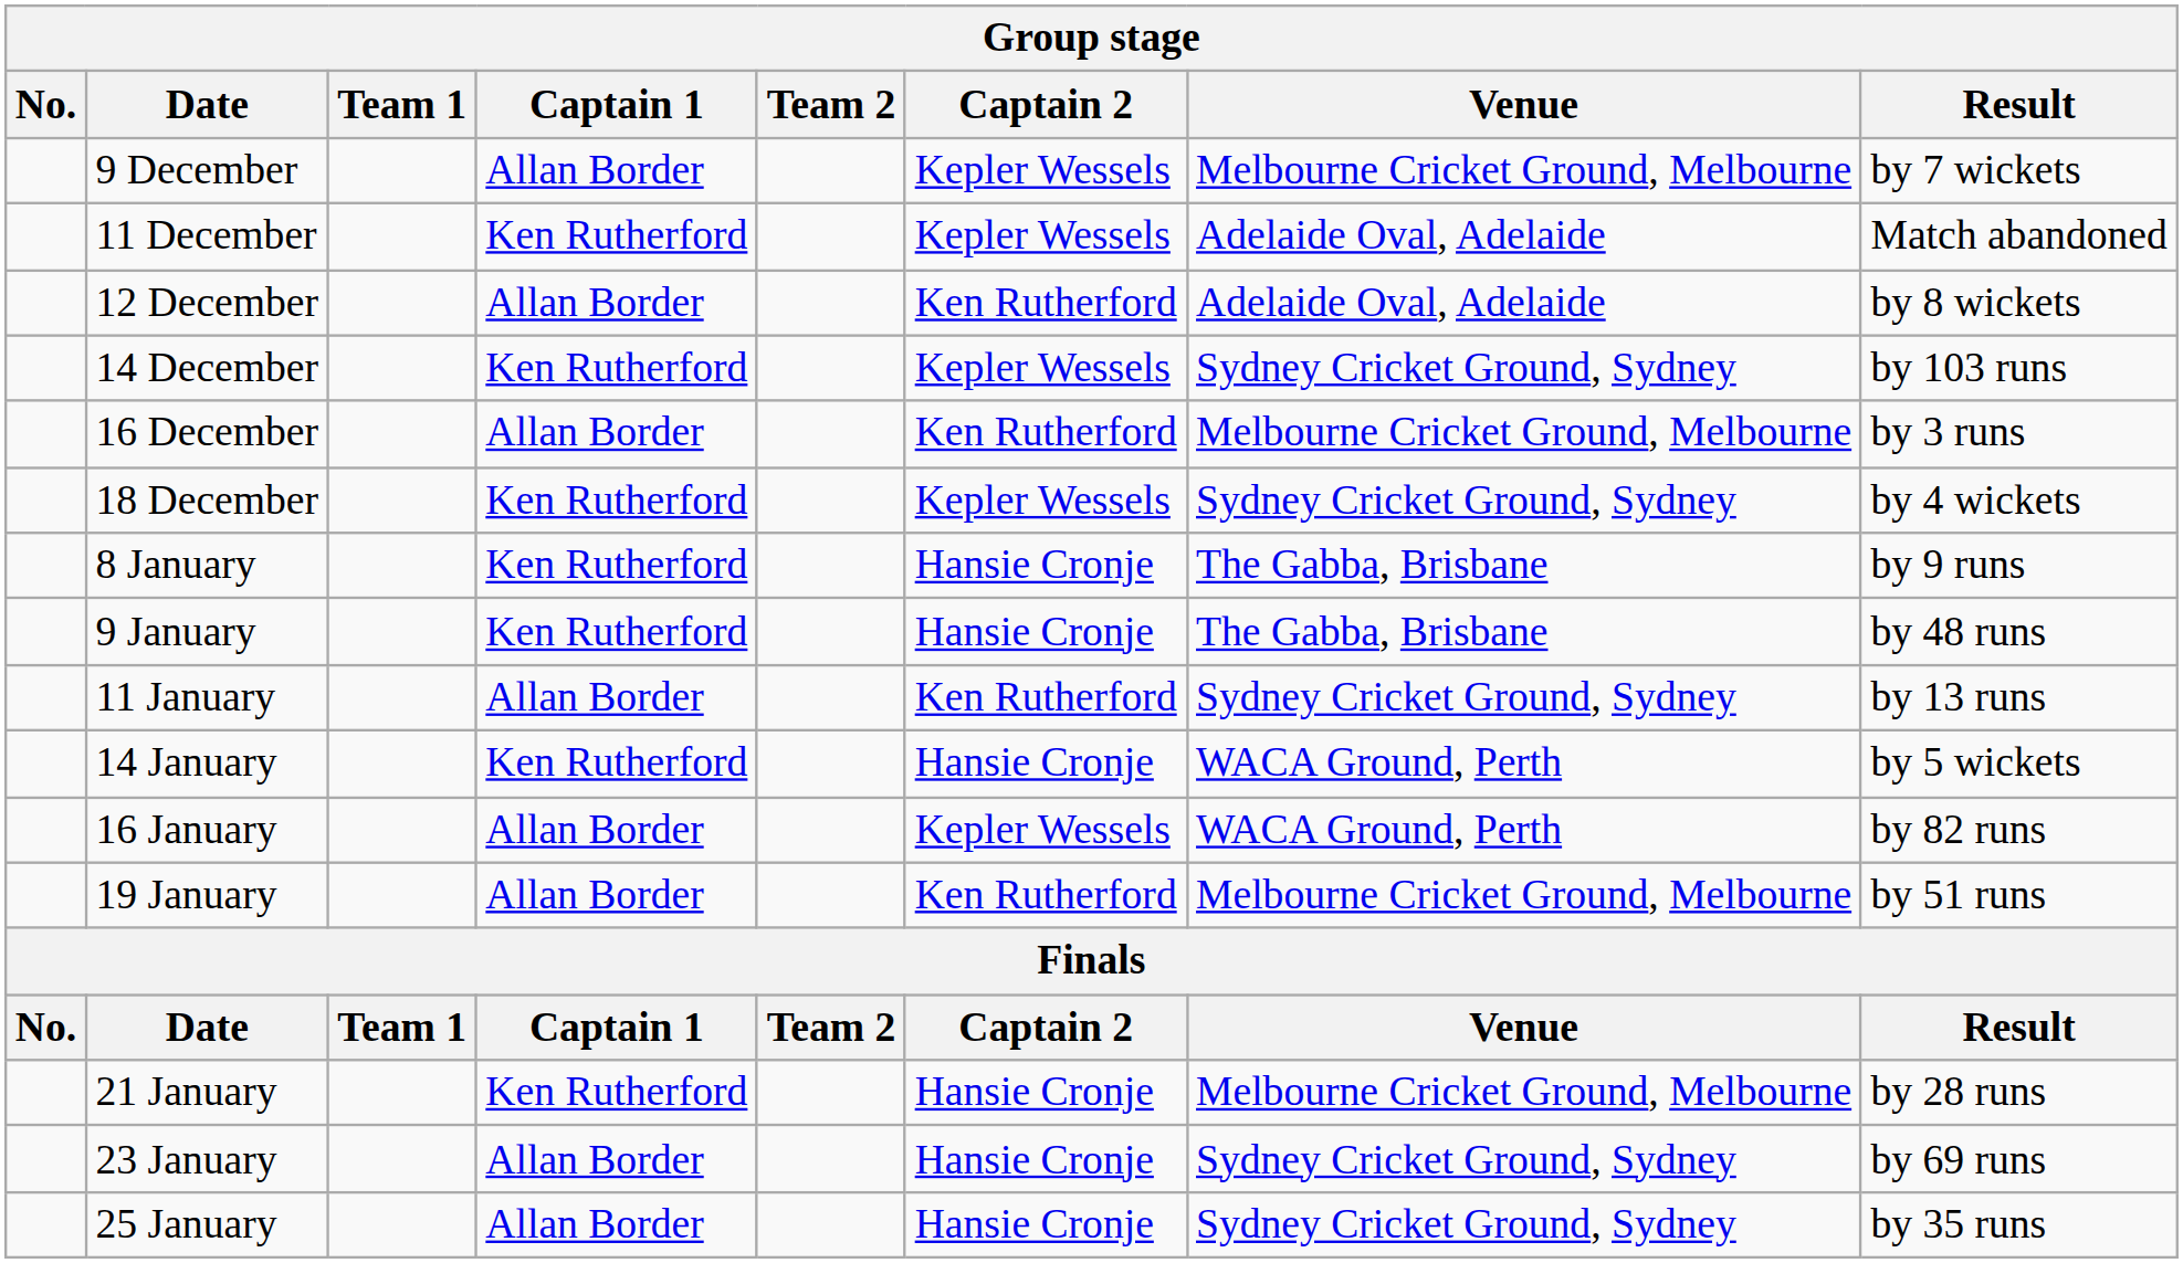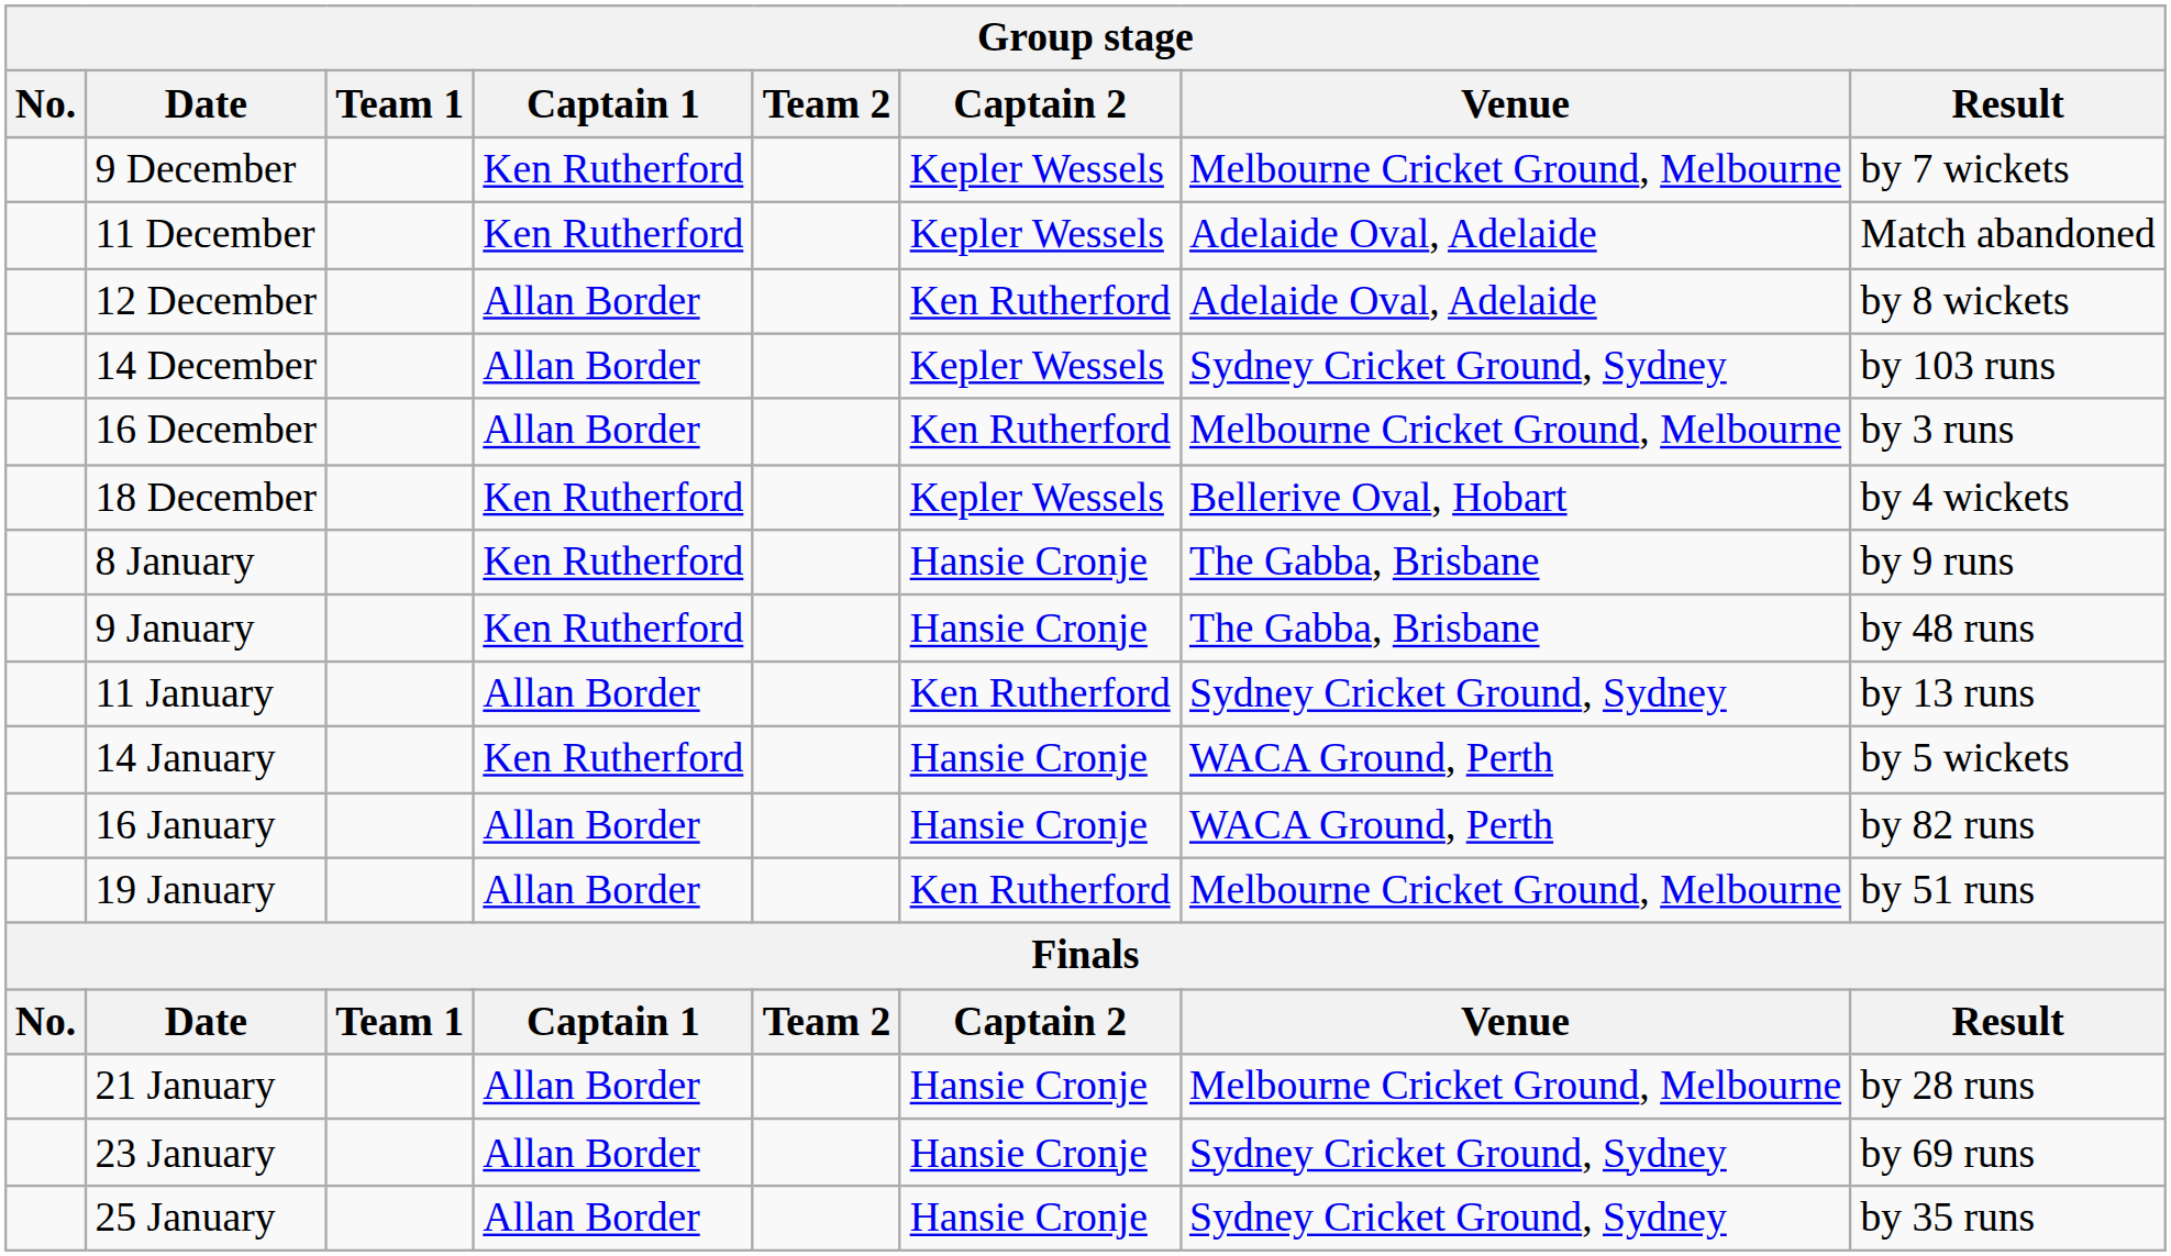9 December | Captain 1: Allan Border -> Ken Rutherford
14 December | Captain 1: Ken Rutherford -> Allan Border
18 December | Venue: Sydney Cricket Ground, Sydney -> Bellerive Oval, Hobart
16 January | Captain 2: Kepler Wessels -> Hansie Cronje
21 January | Captain 1: Ken Rutherford -> Allan Border
